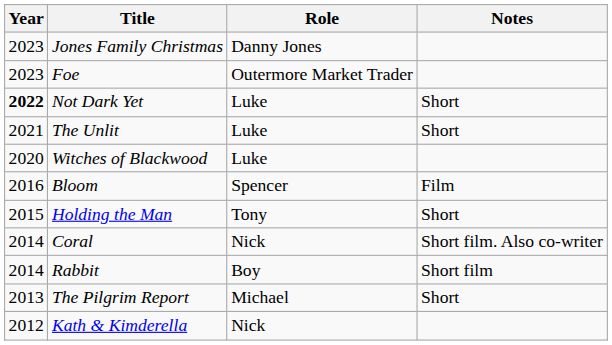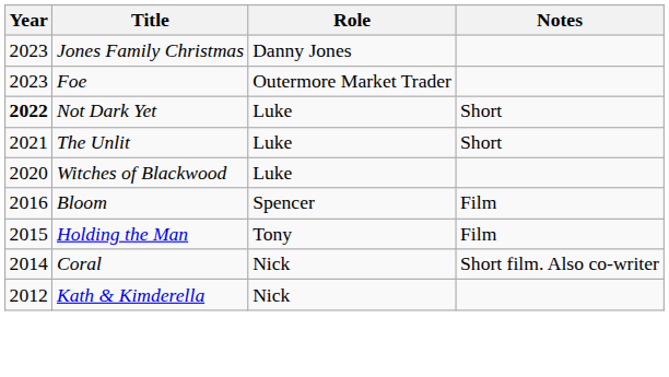Holding the Man | Notes: Short -> Film
- row: 2014 | Rabbit | Boy | Short film
- row: 2013 | The Pilgrim Report | Michael | Short
